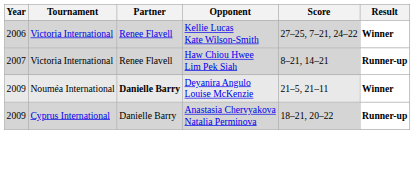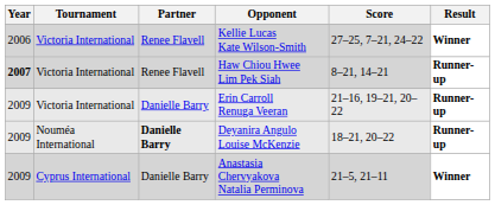Haw Chiou Hwee Lim Pek Siah | Year: normal -> bold
+ row: 2009 | Victoria International | Danielle Barry | Erin Carroll Renuga Veeran | 21–16, 19–21, 20–22 | Runner-up
Deyanira Angulo Louise McKenzie | Score: 21–5, 21–11 -> 18–21, 20–22
Deyanira Angulo Louise McKenzie | Result: Winner -> Runner-up
Anastasia Chervyakova Natalia Perminova | Score: 18–21, 20–22 -> 21–5, 21–11
Anastasia Chervyakova Natalia Perminova | Result: Runner-up -> Winner
